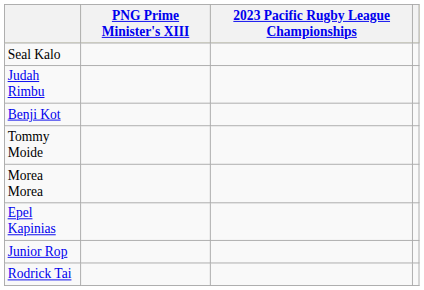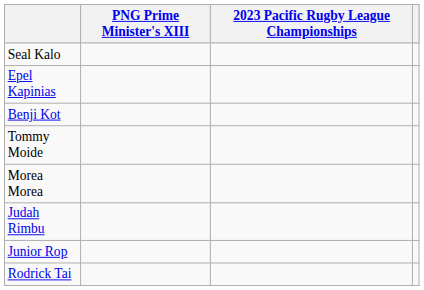rows swapped: Epel Kapinias <-> Judah Rimbu
